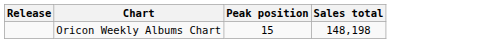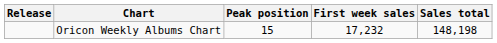+ column: First week sales | 17,232
